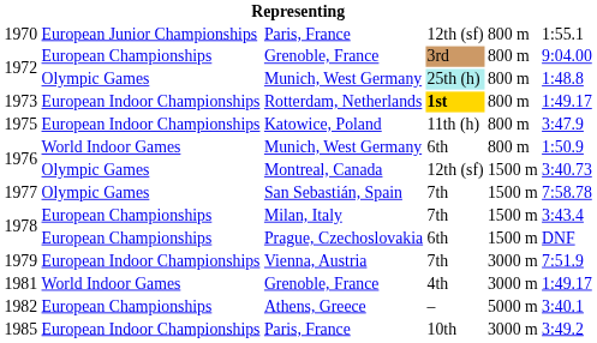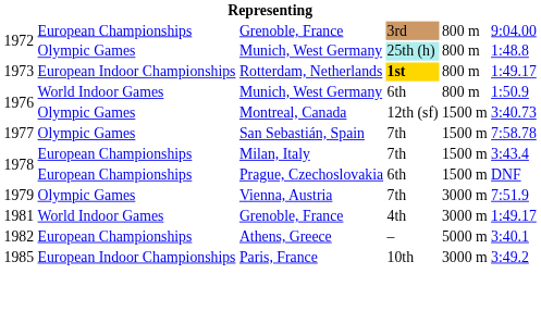- row: 1970 | European Junior Championships | Paris, France | 12th (sf) | 800 m | 1:55.1
- row: 1975 | European Indoor Championships | Katowice, Poland | 11th (h) | 800 m | 3:47.9
1979 | column 2: European Indoor Championships -> Olympic Games
